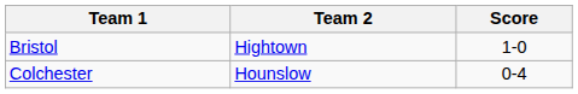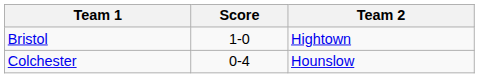columns swapped: Team 2 <-> Score
